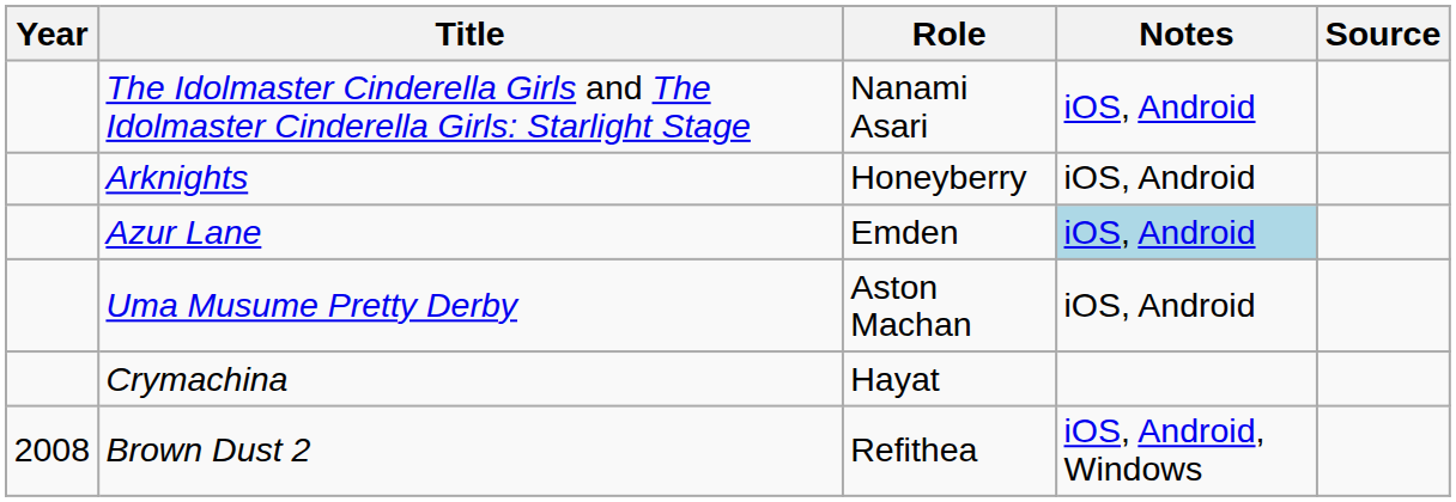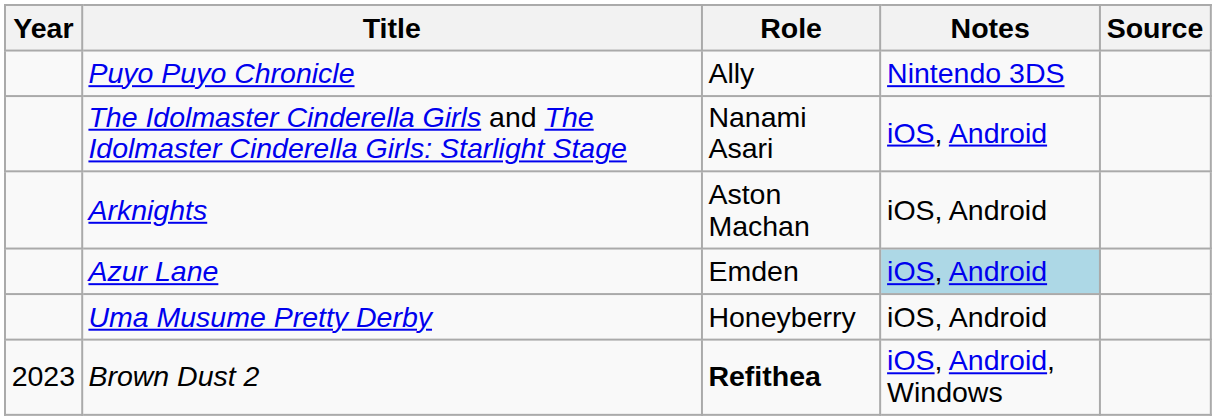+ row: Puyo Puyo Chronicle | Ally | Nintendo 3DS
Arknights | Role: Honeyberry -> Aston Machan
Uma Musume Pretty Derby | Role: Aston Machan -> Honeyberry
- row: Crymachina | Hayat
Brown Dust 2 | Year: 2008 -> 2023
Brown Dust 2 | Role: normal -> bold
